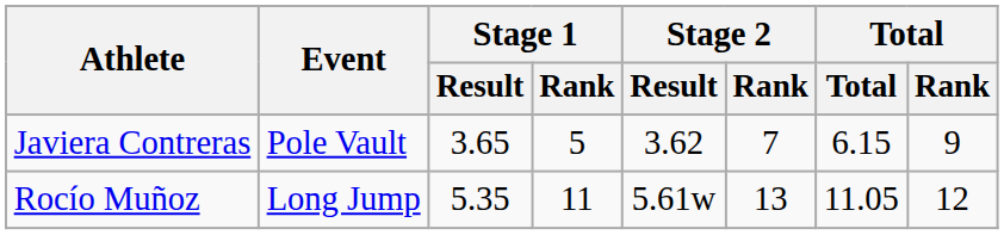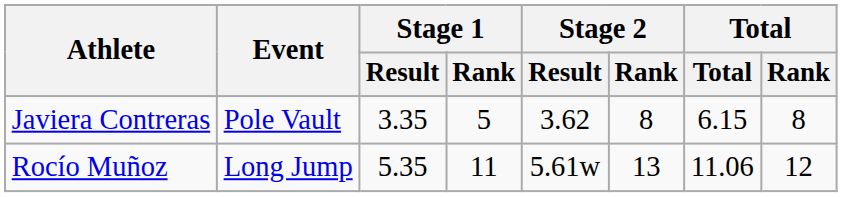Javiera Contreras | Stage 1 / Result: 3.65 -> 3.35
Javiera Contreras | Stage 2 / Rank: 7 -> 8
Javiera Contreras | Total / Rank: 9 -> 8
Rocío Muñoz | Total: 11.05 -> 11.06
